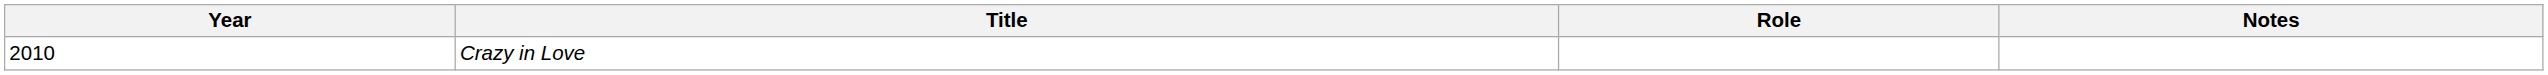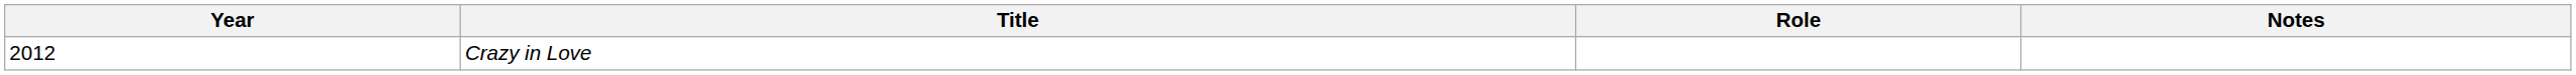Crazy in Love | Year: 2010 -> 2012
